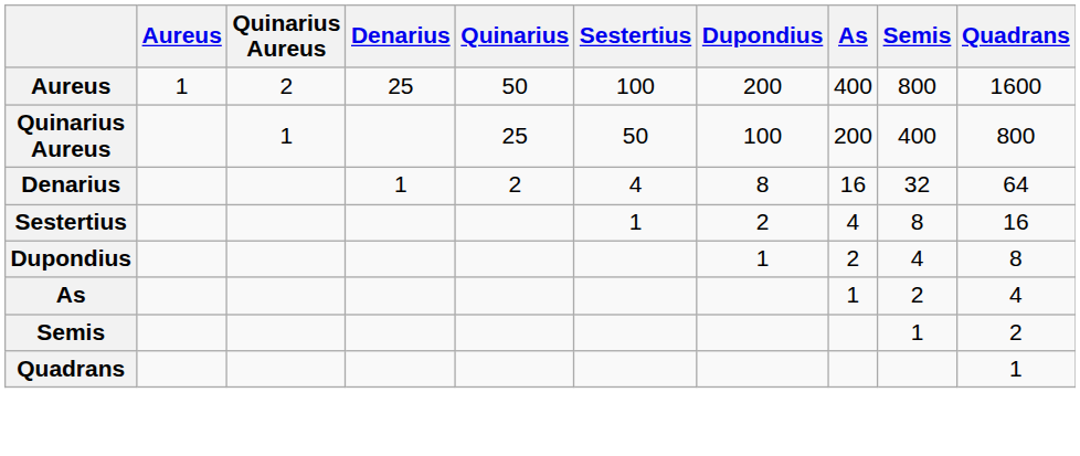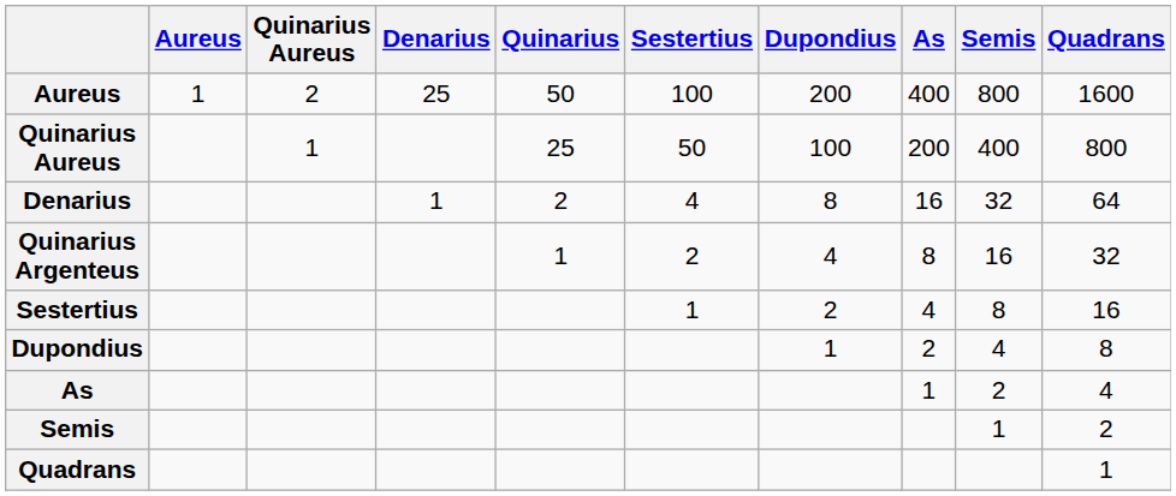+ row: Quinarius Argenteus | 1 | 2 | 4 | 8 | 16 | 32
